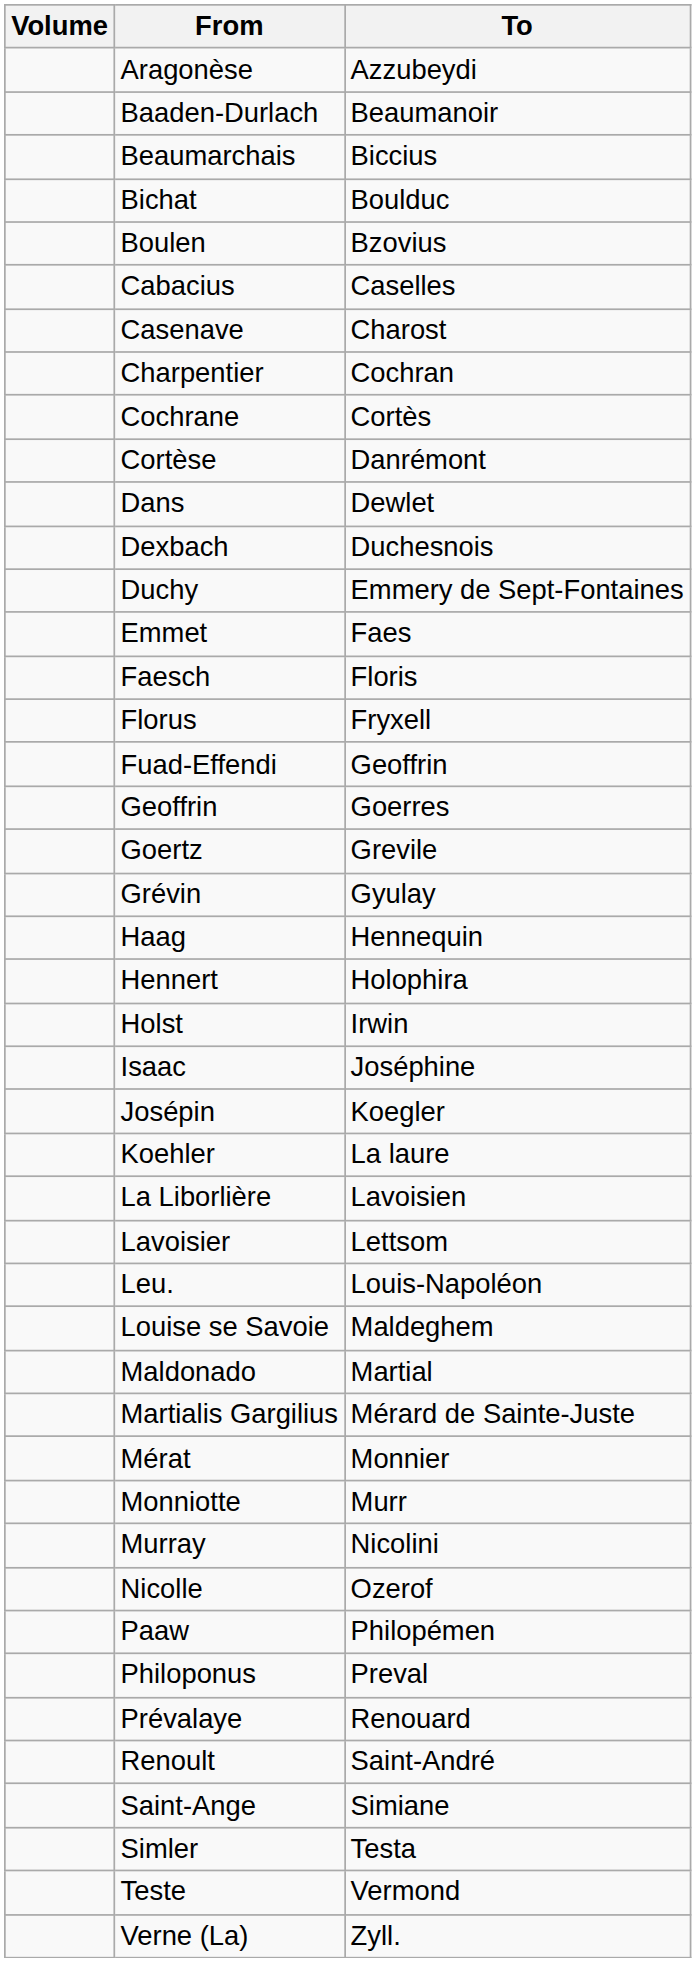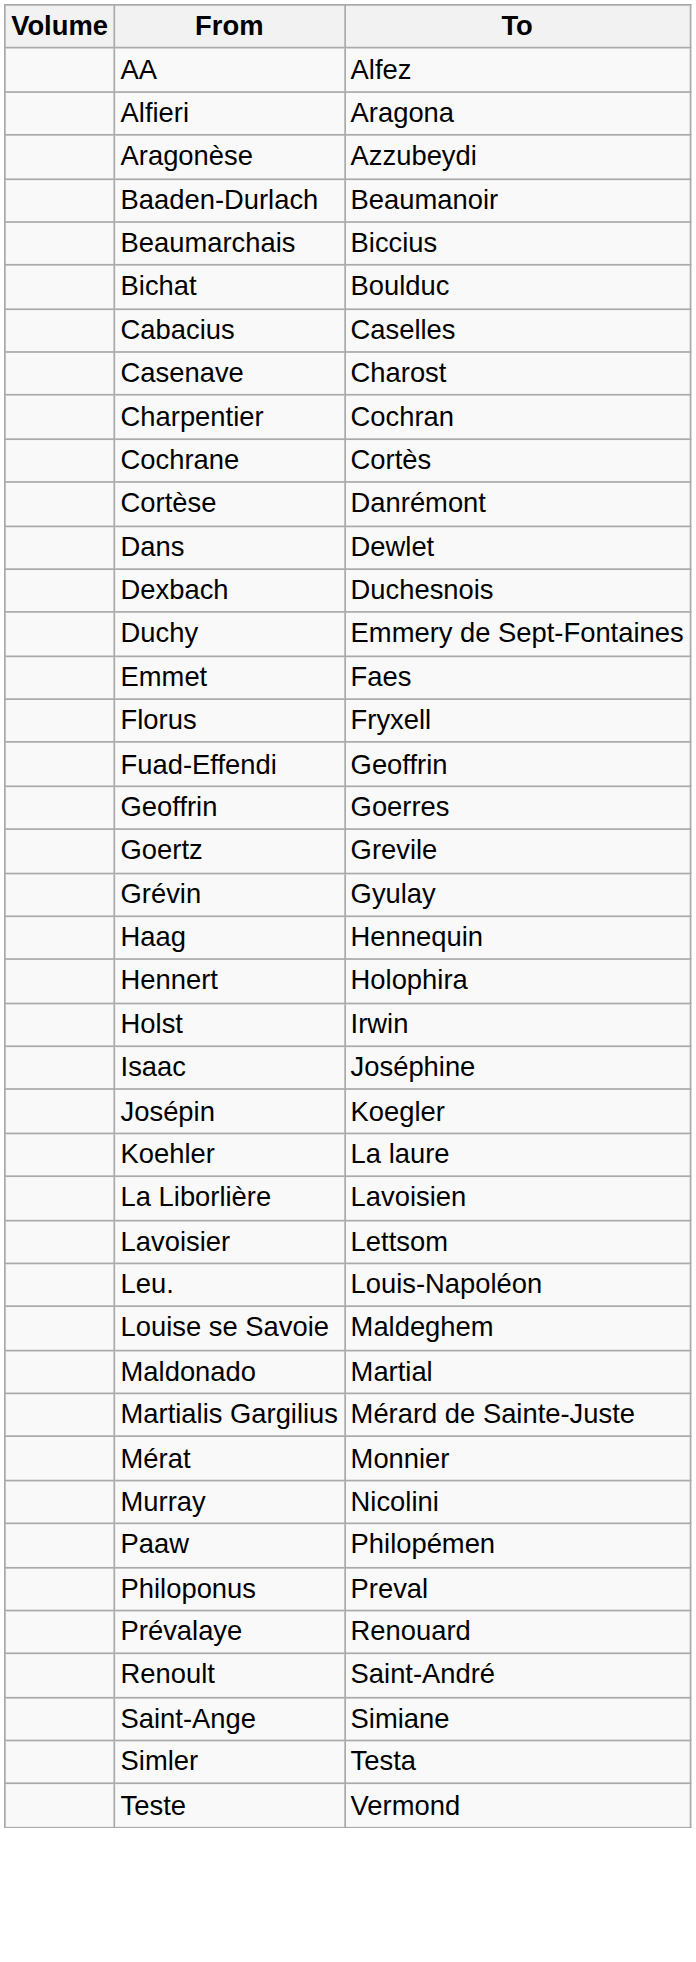+ row: AA | Alfez
+ row: Alfieri | Aragona
- row: Boulen | Bzovius
- row: Faesch | Floris
- row: Monniotte | Murr
- row: Nicolle | Ozerof
- row: Verne (La) | Zyll.
